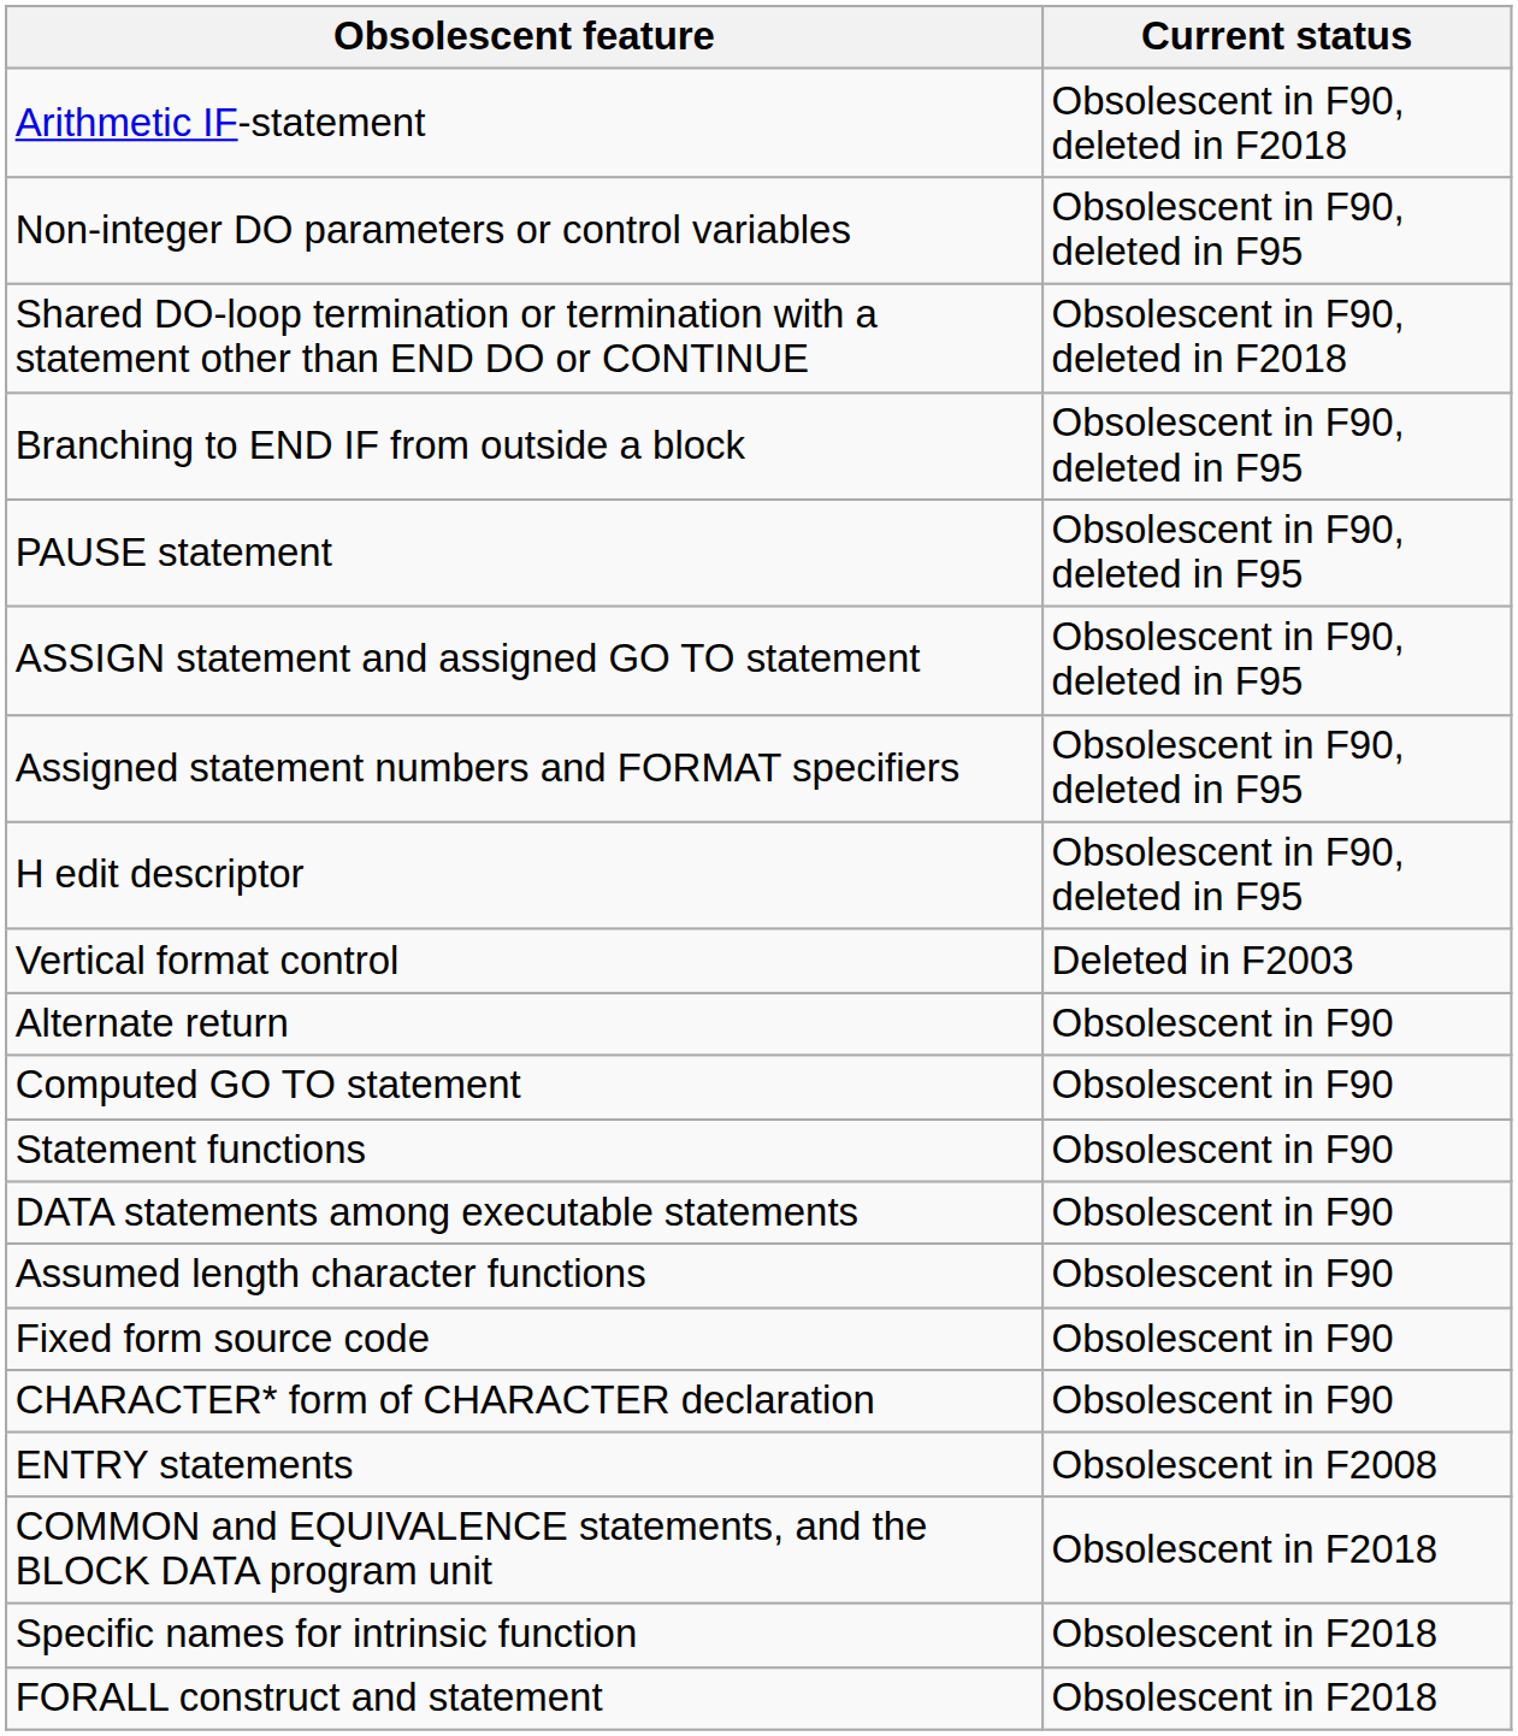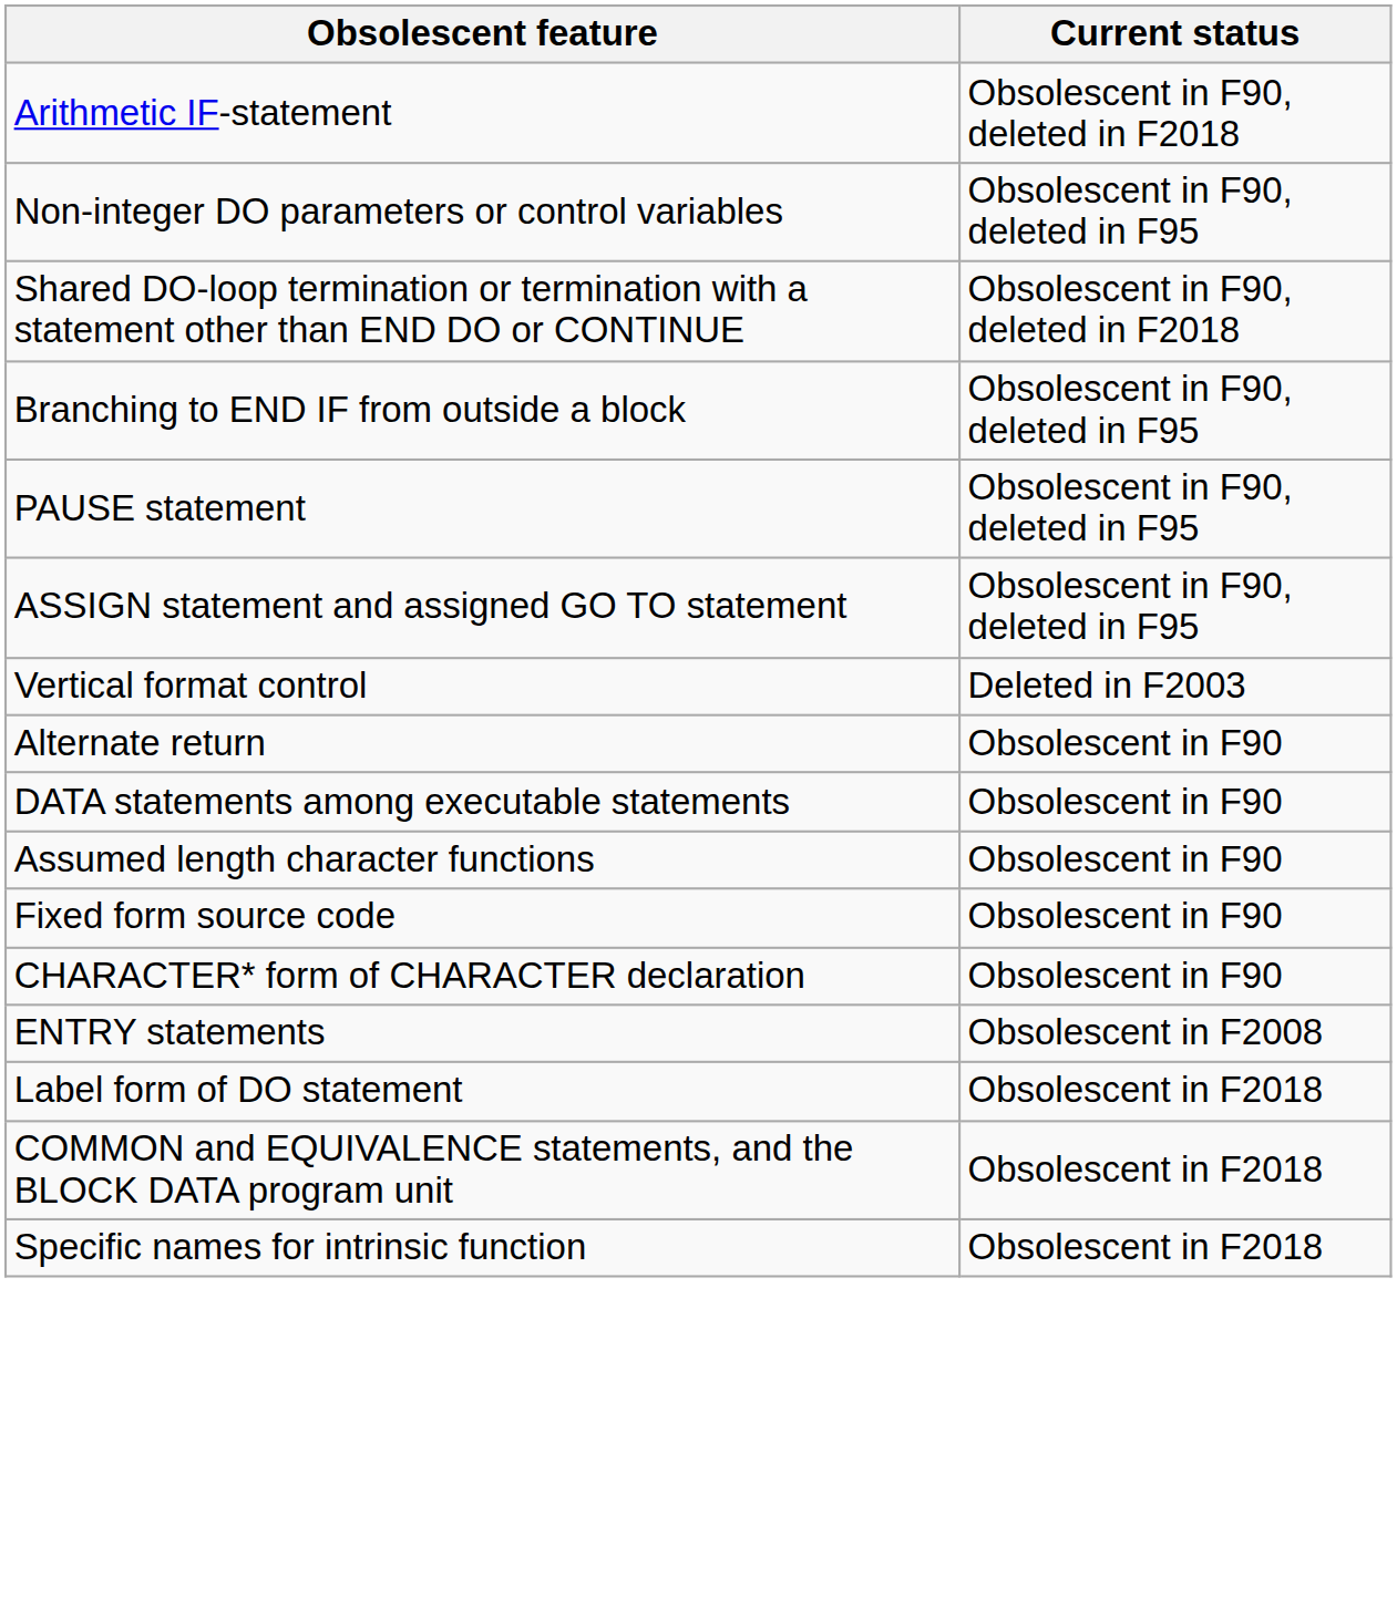- row: Assigned statement numbers and FORMAT specifiers | Obsolescent in F90, deleted in F95
- row: H edit descriptor | Obsolescent in F90, deleted in F95
- row: Computed GO TO statement | Obsolescent in F90
- row: Statement functions | Obsolescent in F90
+ row: Label form of DO statement | Obsolescent in F2018
- row: FORALL construct and statement | Obsolescent in F2018
